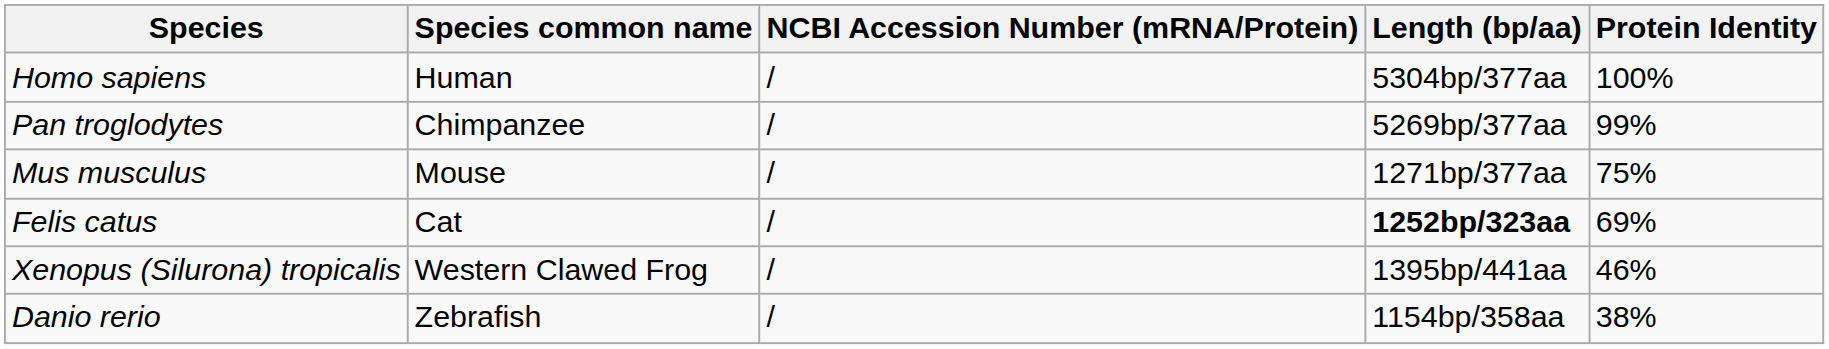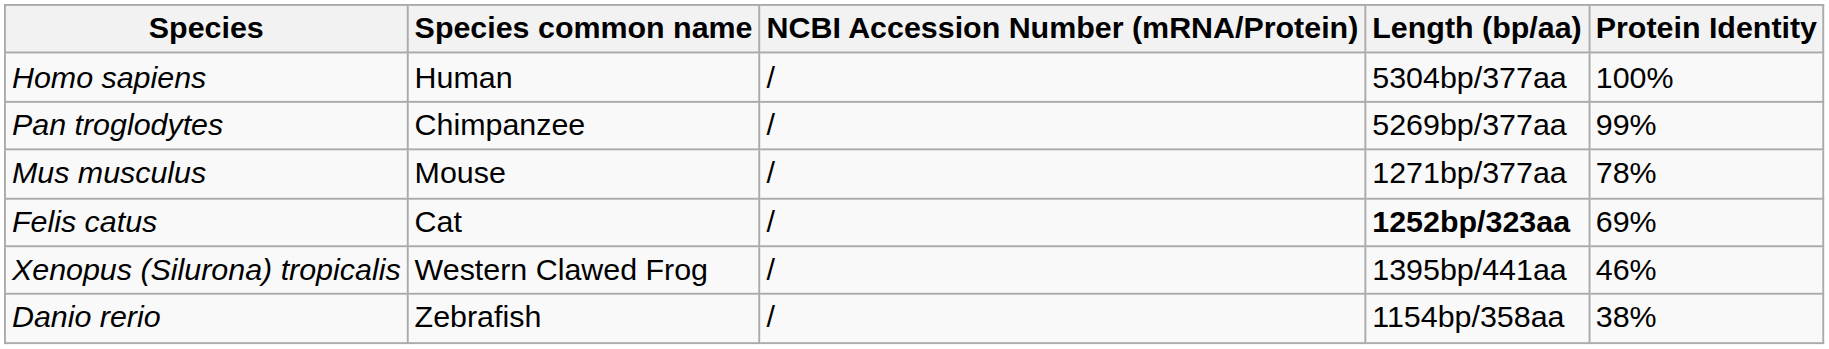Mus musculus | Protein Identity: 75% -> 78%
